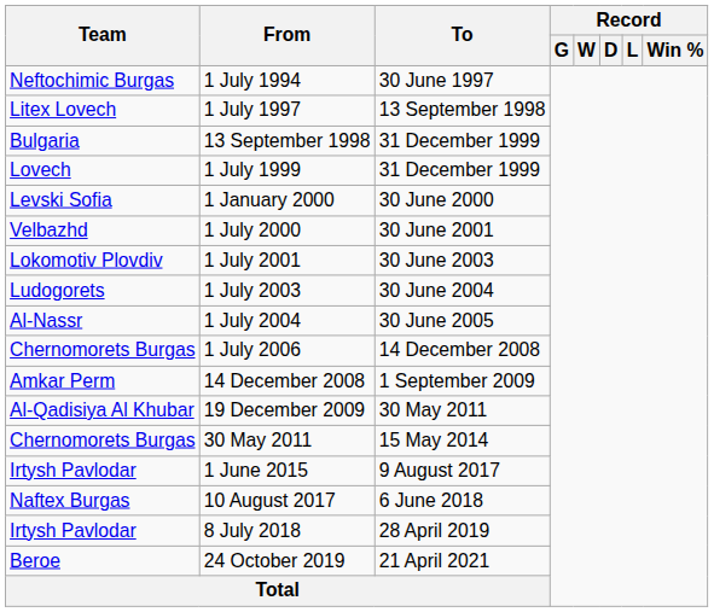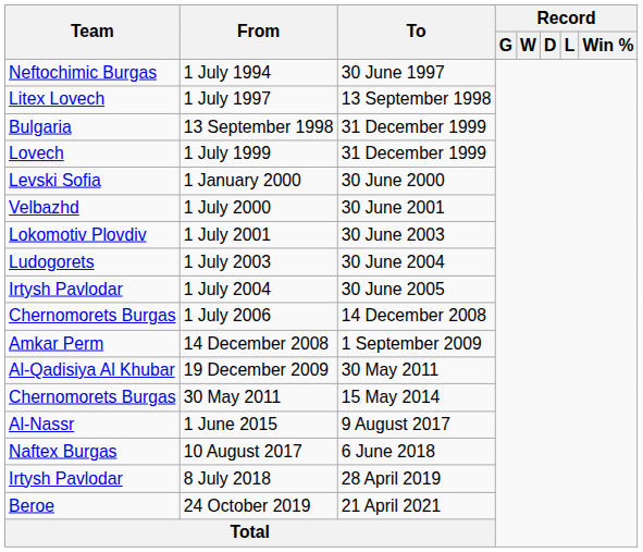1 July 2004 | Team: Al-Nassr -> Irtysh Pavlodar
1 June 2015 | Team: Irtysh Pavlodar -> Al-Nassr
